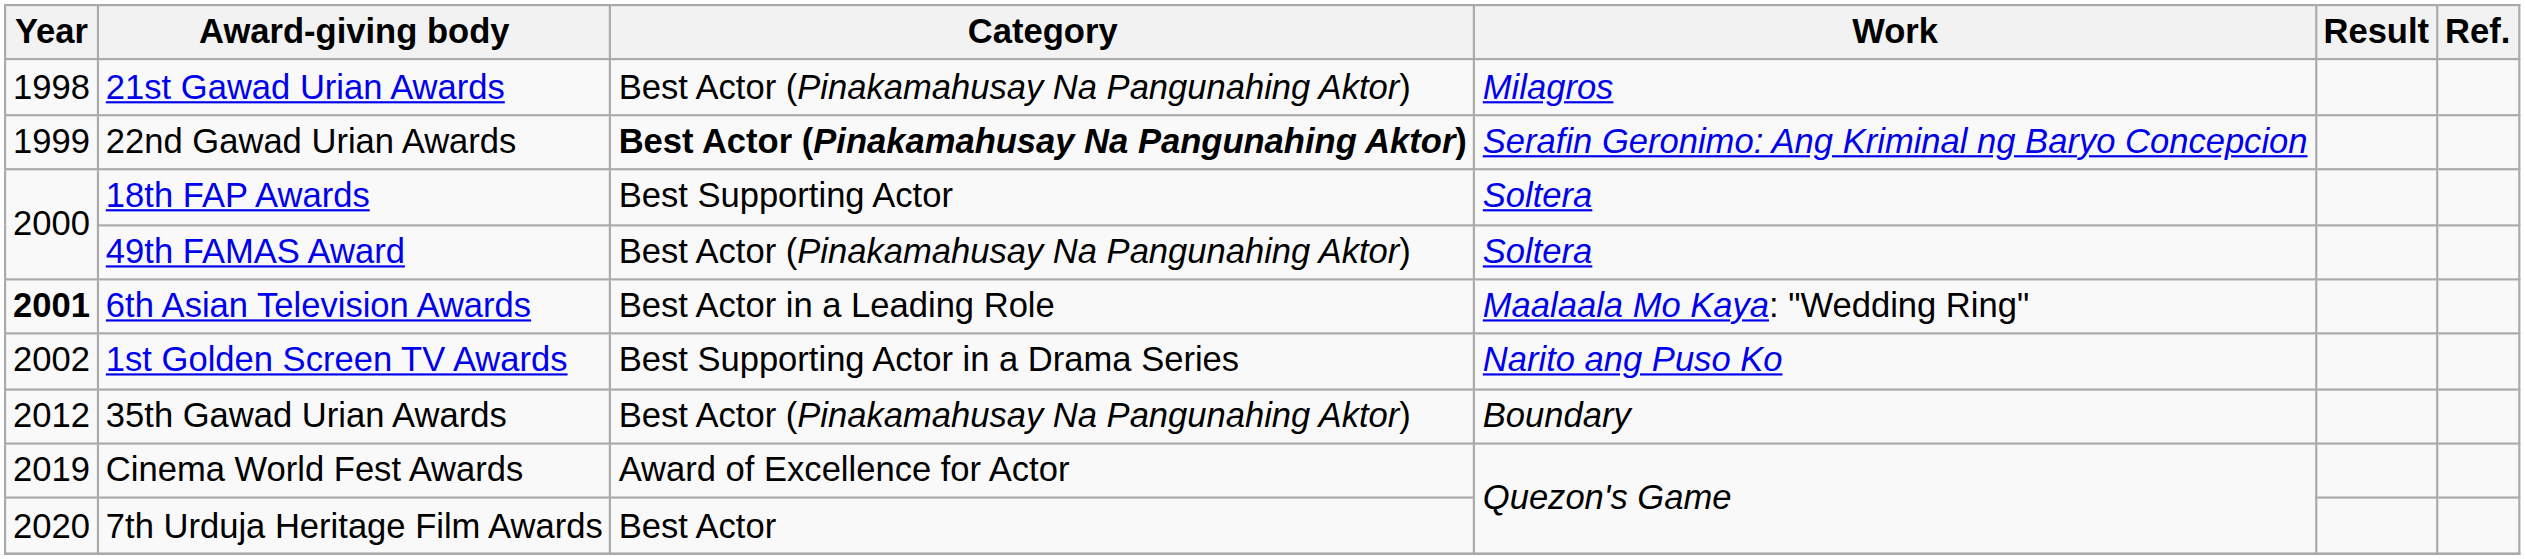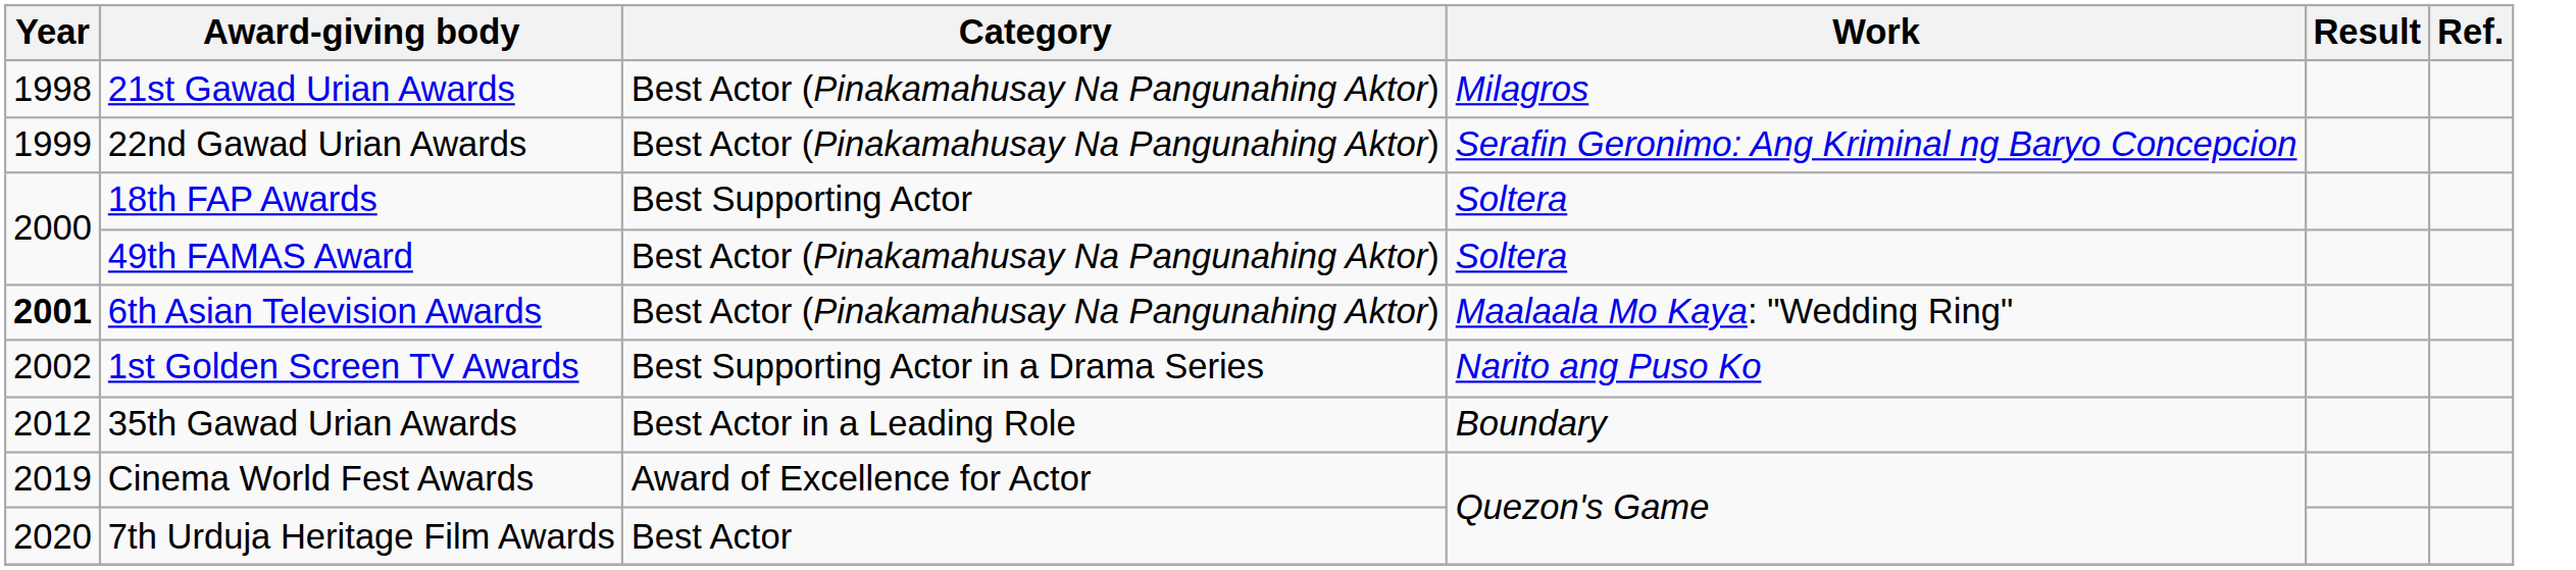22nd Gawad Urian Awards | Category: bold -> normal
6th Asian Television Awards | Category: Best Actor in a Leading Role -> Best Actor (Pinakamahusay Na Pangunahing Aktor)
35th Gawad Urian Awards | Category: Best Actor (Pinakamahusay Na Pangunahing Aktor) -> Best Actor in a Leading Role
